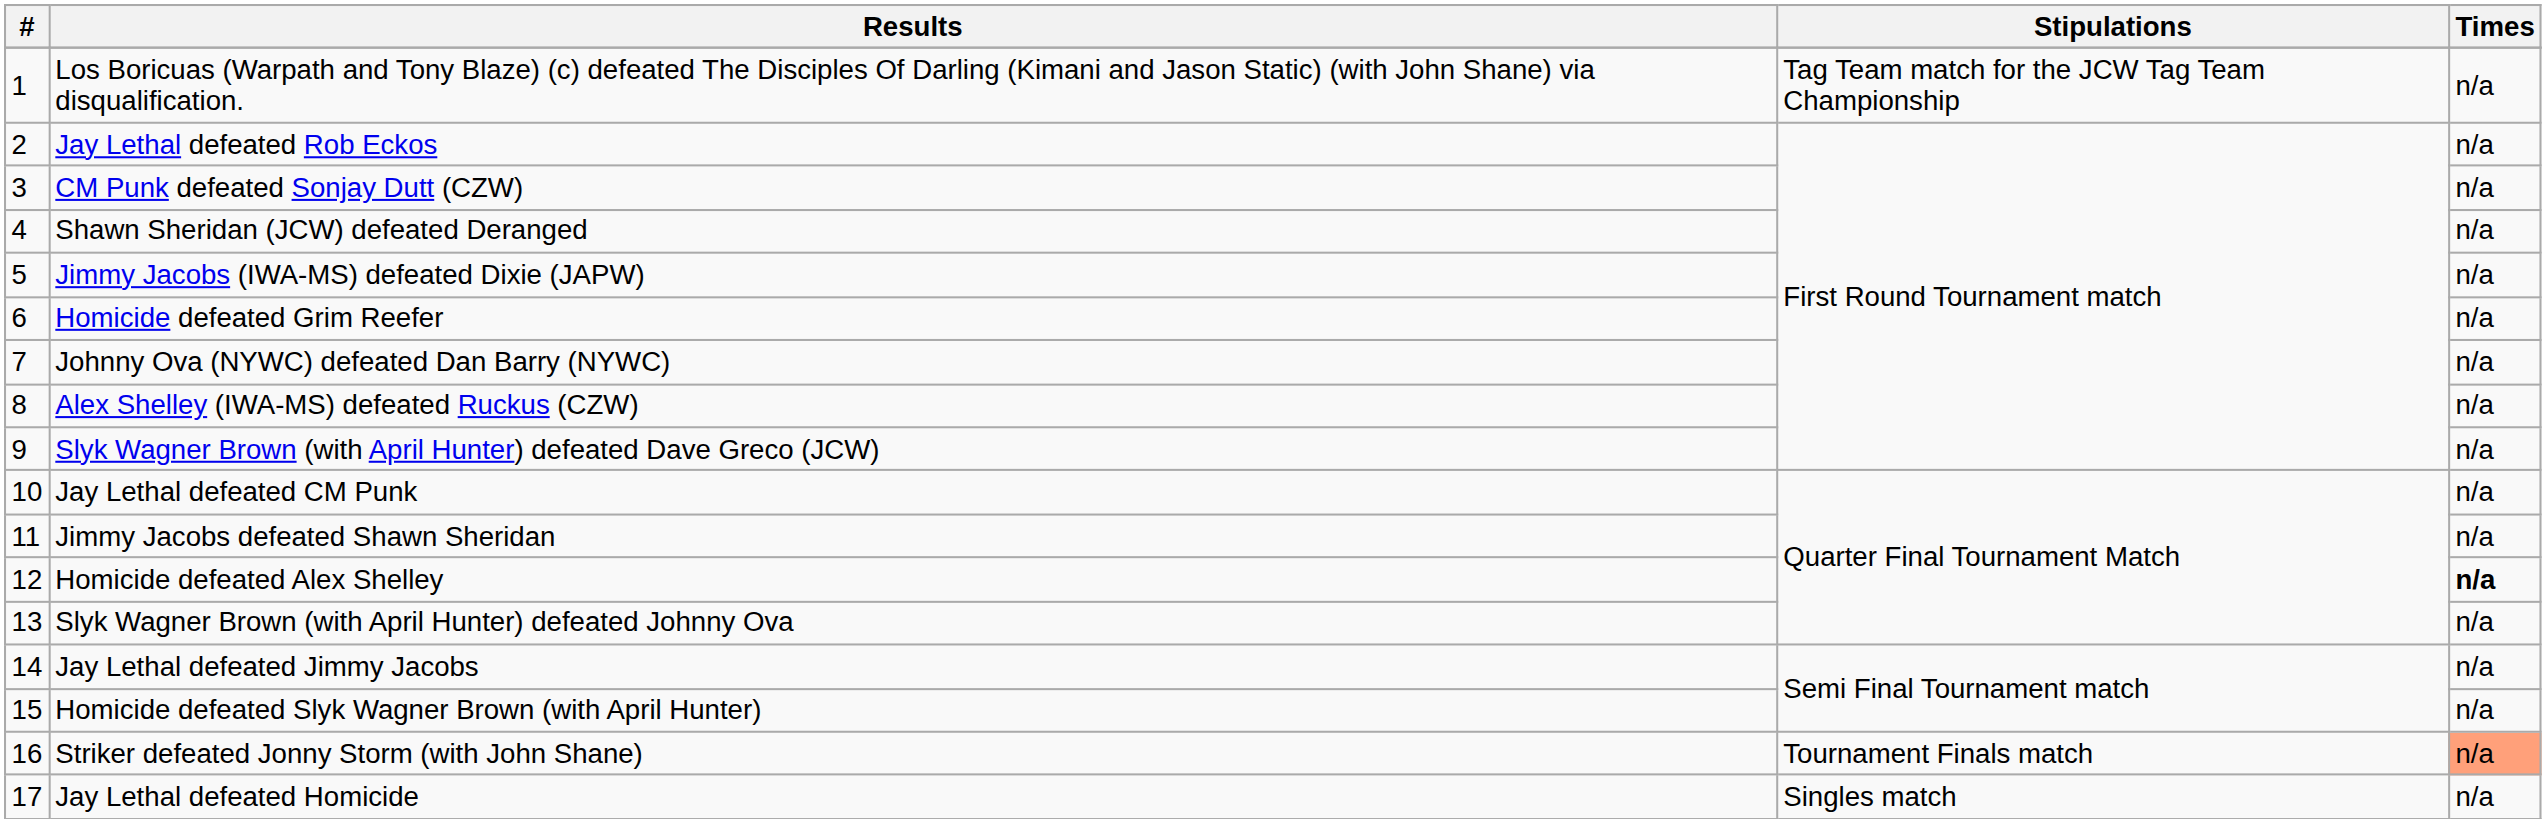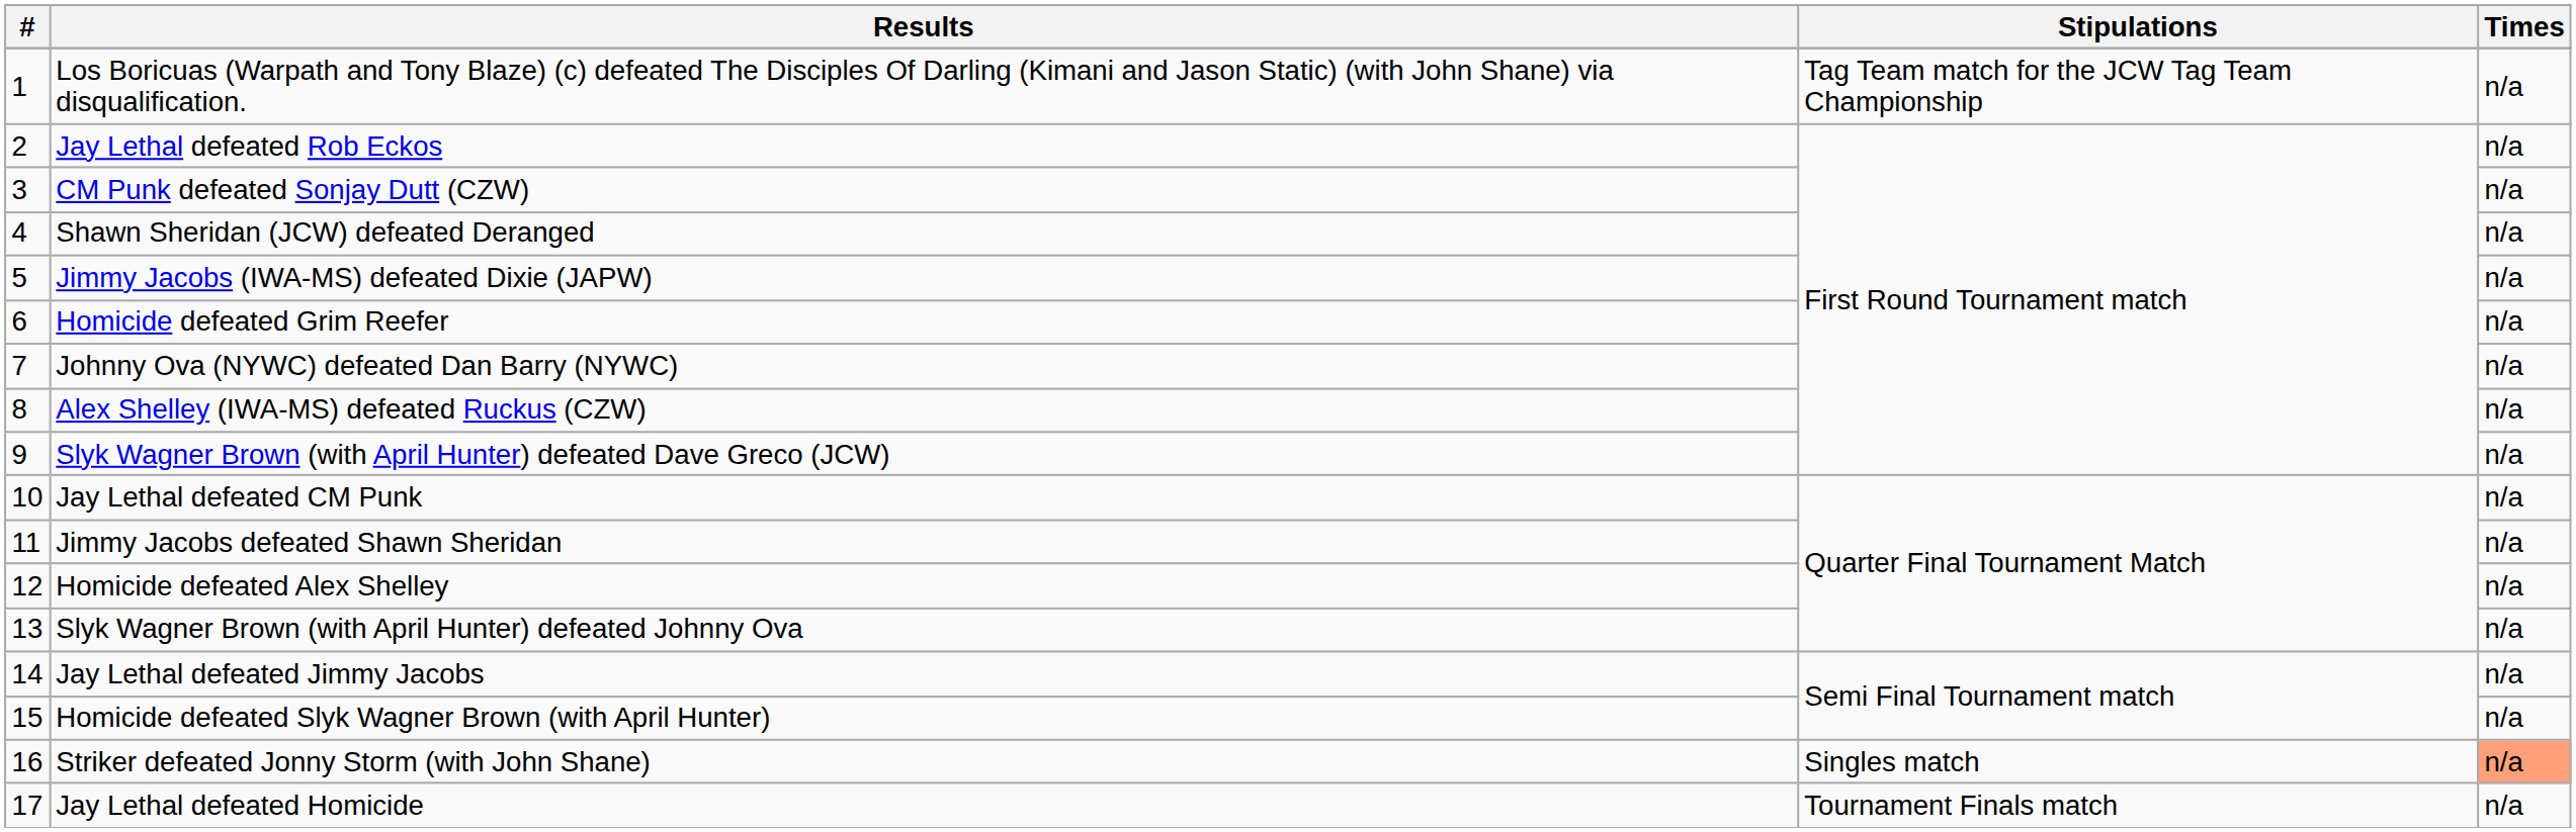Homicide defeated Alex Shelley | Times: bold -> normal
Striker defeated Jonny Storm (with John Shane) | Stipulations: Tournament Finals match -> Singles match
Jay Lethal defeated Homicide | Stipulations: Singles match -> Tournament Finals match
